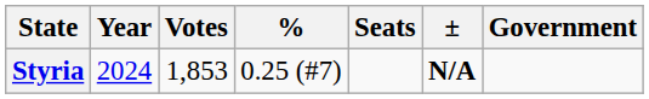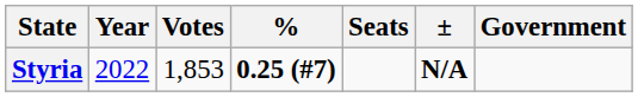Styria | Year: 2024 -> 2022
Styria | %: normal -> bold
